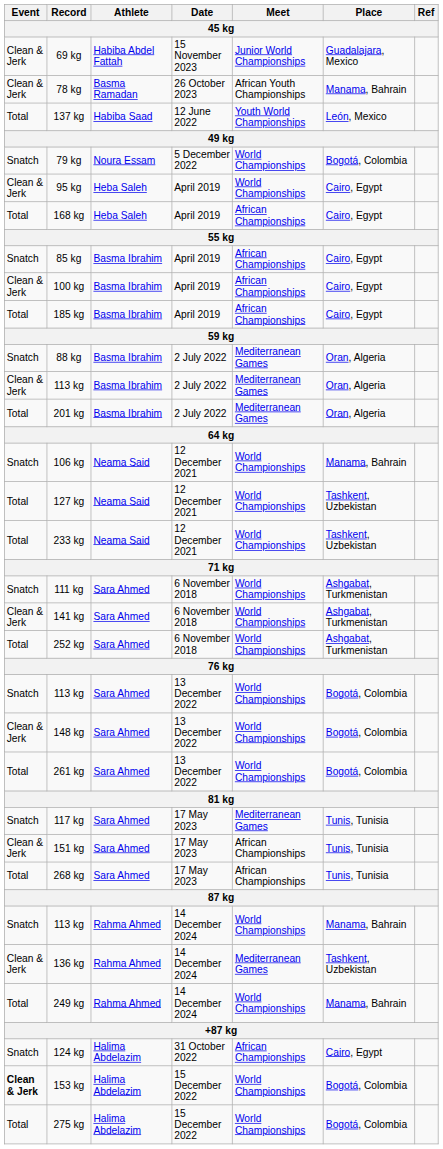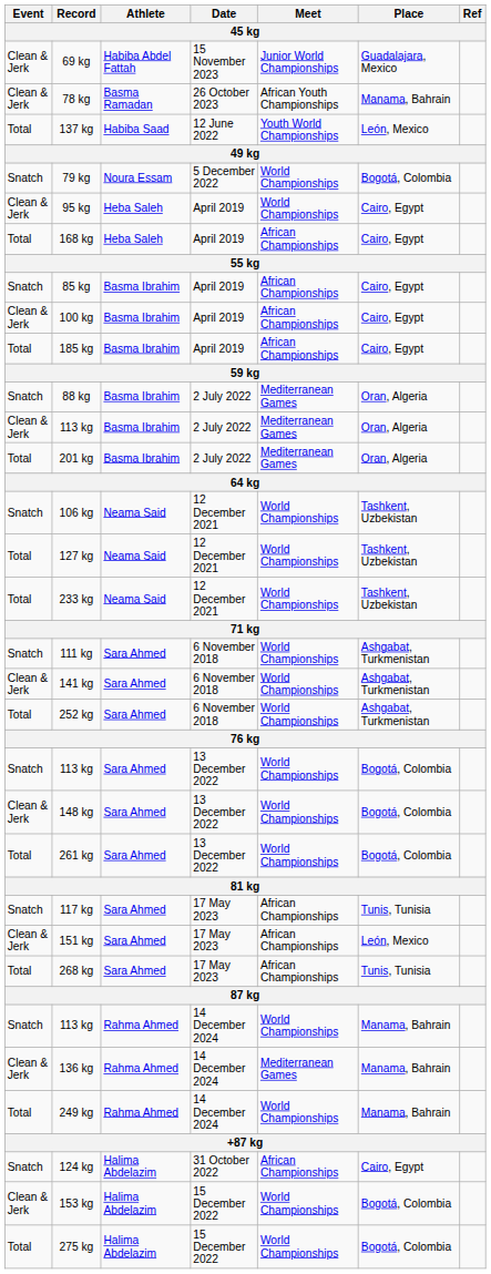106 kg | Place: Manama, Bahrain -> Tashkent, Uzbekistan
117 kg | Meet: Mediterranean Games -> African Championships
151 kg | Place: Tunis, Tunisia -> León, Mexico
136 kg | Place: Tashkent, Uzbekistan -> Manama, Bahrain
153 kg | Event: bold -> normal
